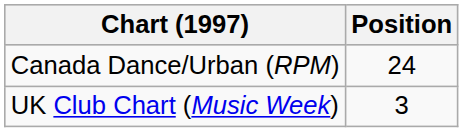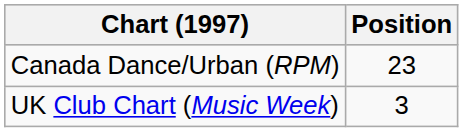Canada Dance/Urban (RPM) | Position: 24 -> 23
